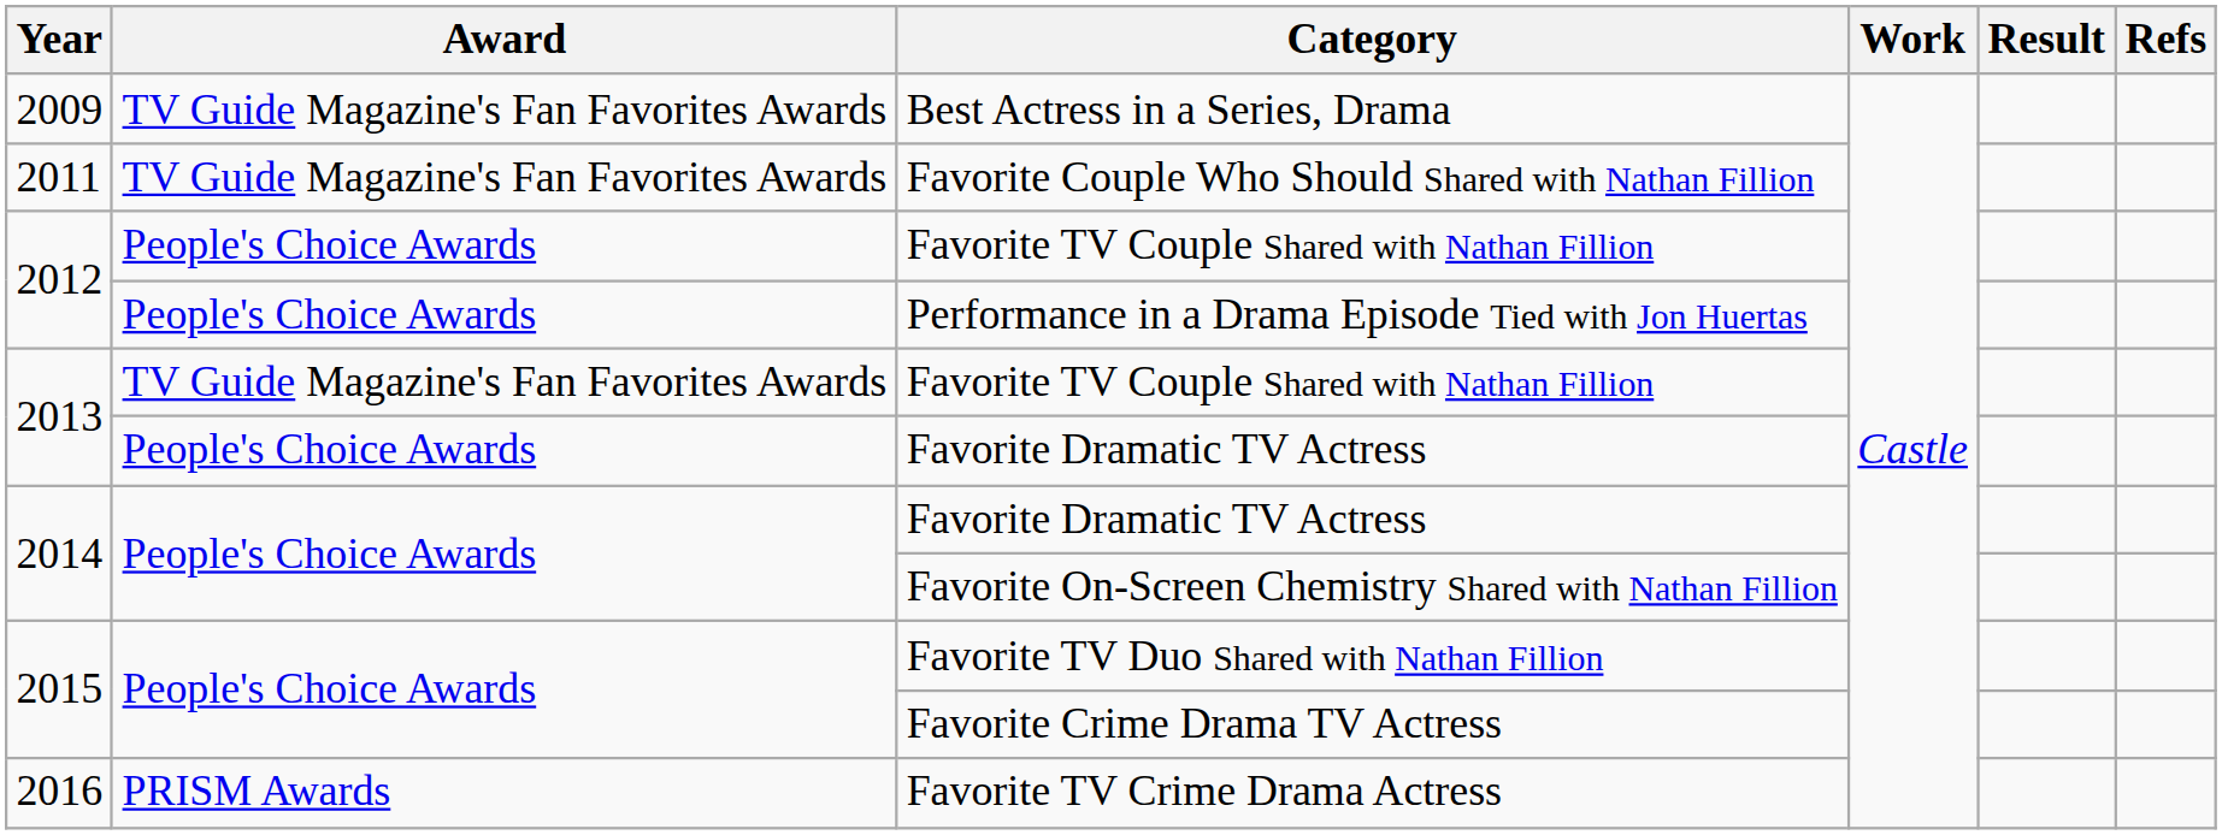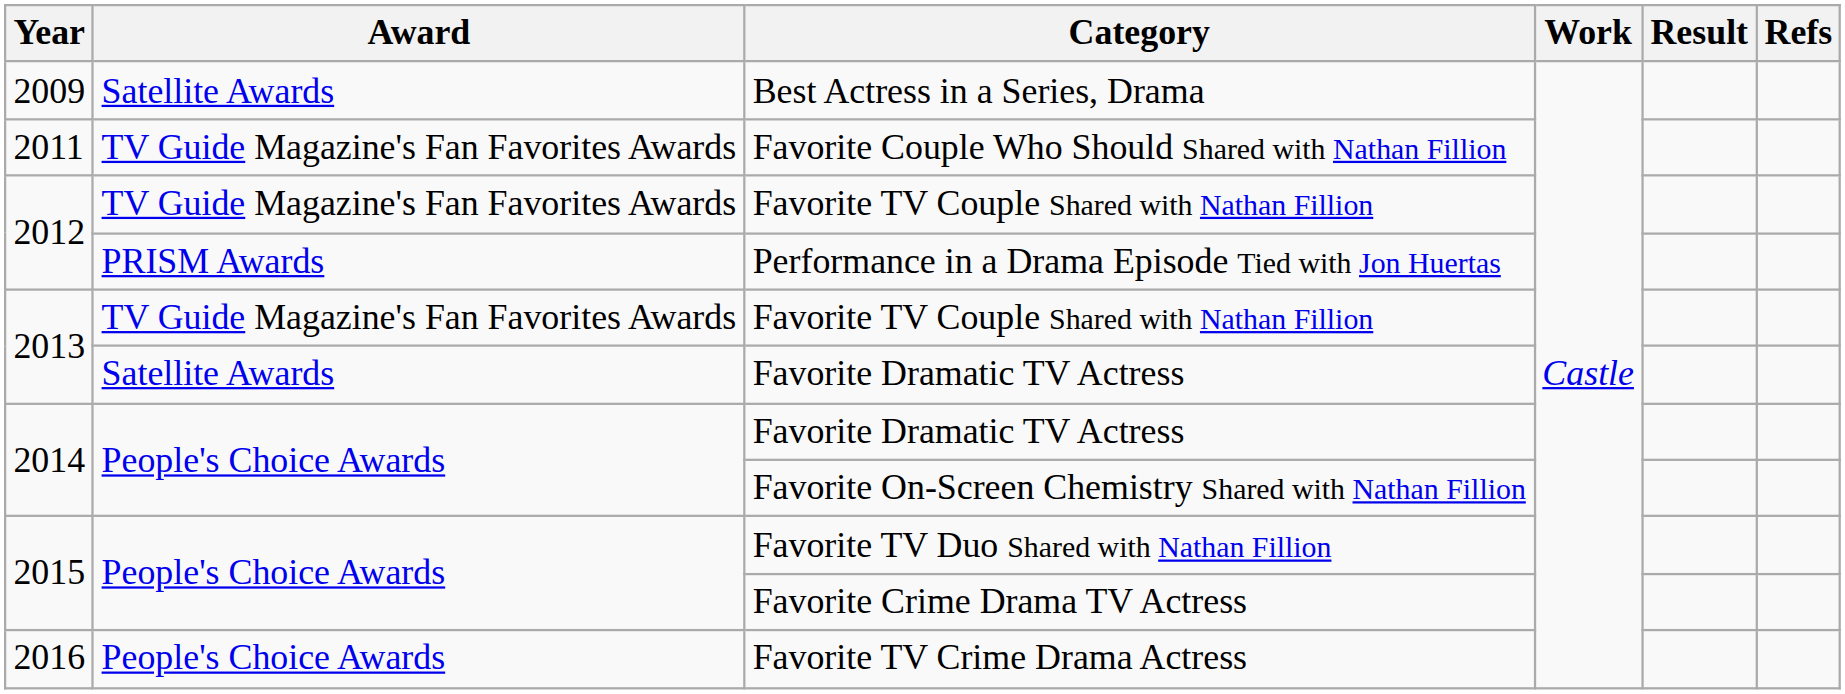Best Actress in a Series, Drama | Award: TV Guide Magazine's Fan Favorites Awards -> Satellite Awards
2012 / Favorite TV Couple Shared with Nathan Fillion | Award: People's Choice Awards -> TV Guide Magazine's Fan Favorites Awards
Performance in a Drama Episode Tied with Jon Huertas | Award: People's Choice Awards -> PRISM Awards
2013 / Favorite Dramatic TV Actress | Award: People's Choice Awards -> Satellite Awards
Favorite TV Crime Drama Actress | Award: PRISM Awards -> People's Choice Awards
